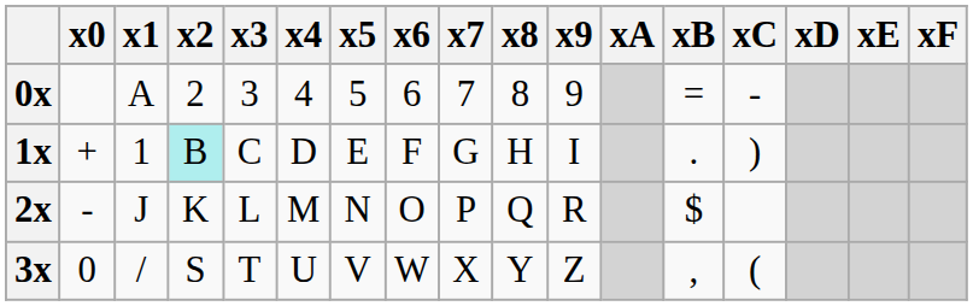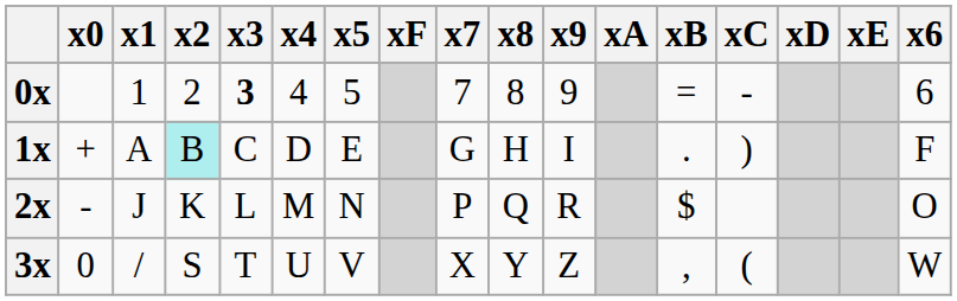columns swapped: x6 <-> xF
0x | x1: A -> 1
0x | x3: normal -> bold
1x | x1: 1 -> A
